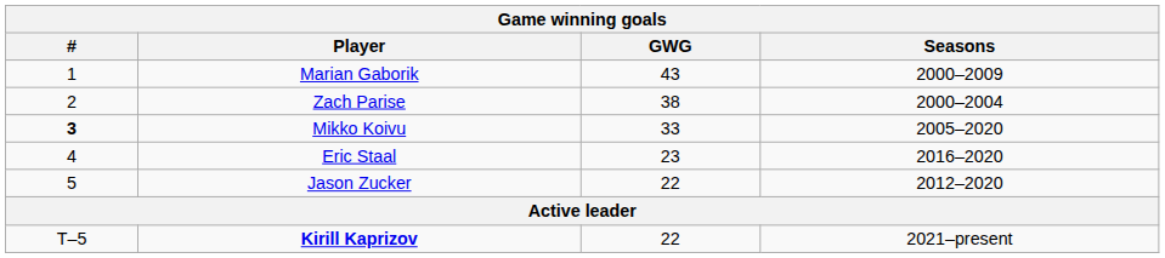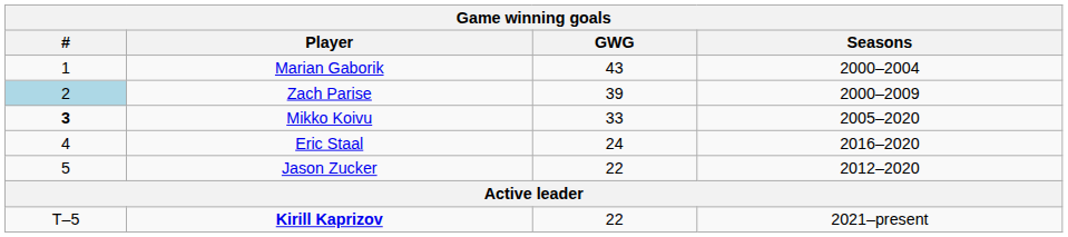Marian Gaborik | Seasons: 2000–2009 -> 2000–2004
Zach Parise | #: no background -> lightblue background
Zach Parise | GWG: 38 -> 39
Zach Parise | Seasons: 2000–2004 -> 2000–2009
Eric Staal | GWG: 23 -> 24
